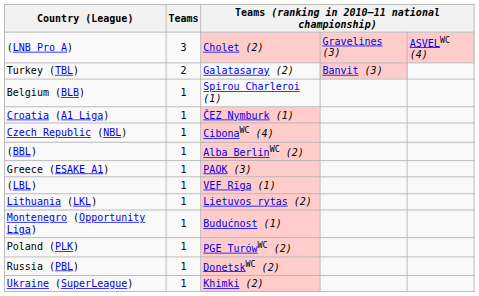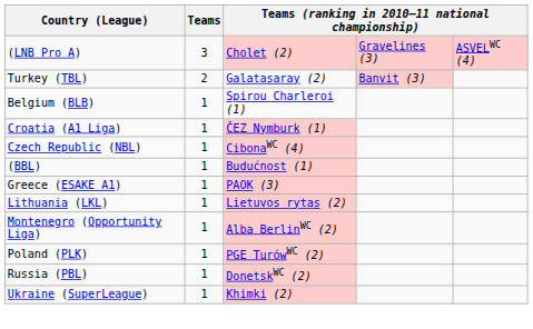(BBL) | column 3: Alba BerlinWC (2) -> Budućnost (1)
- row: (LBL) | 1 | VEF Rīga (1)
Montenegro (Opportunity Liga) | column 3: Budućnost (1) -> Alba BerlinWC (2)
